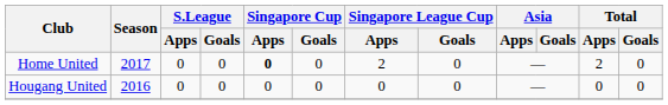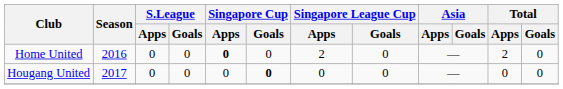Home United | Season: 2017 -> 2016
Hougang United | Season: 2016 -> 2017
Hougang United | Singapore Cup / Goals: normal -> bold
